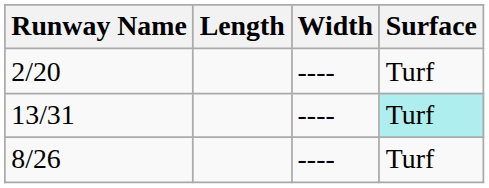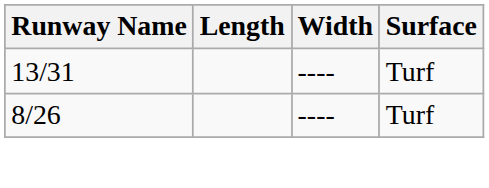- row: 2/20 | ---- | Turf
13/31 | Surface: paleturquoise background -> no background
